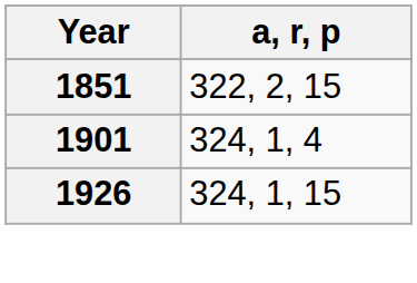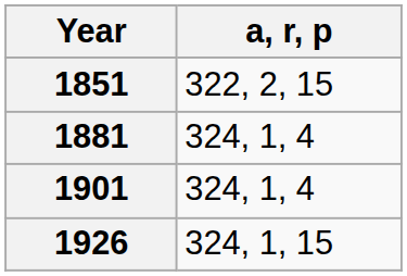+ row: 1881 | 324, 1, 4
